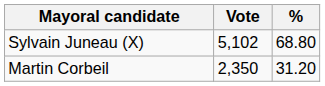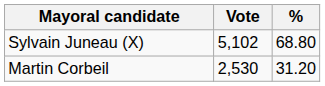Martin Corbeil | Vote: 2,350 -> 2,530
